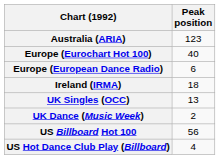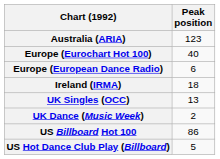US Billboard Hot 100 | Peak position: 56 -> 86
US Hot Dance Club Play (Billboard) | Peak position: 4 -> 5
